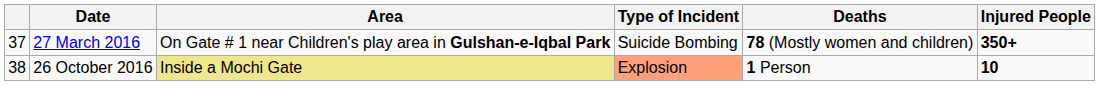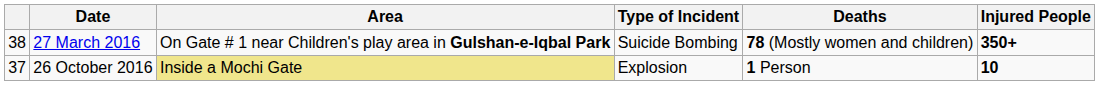27 March 2016 | column 1: 37 -> 38
26 October 2016 | column 1: 38 -> 37
26 October 2016 | Type of Incident: lightsalmon background -> no background
